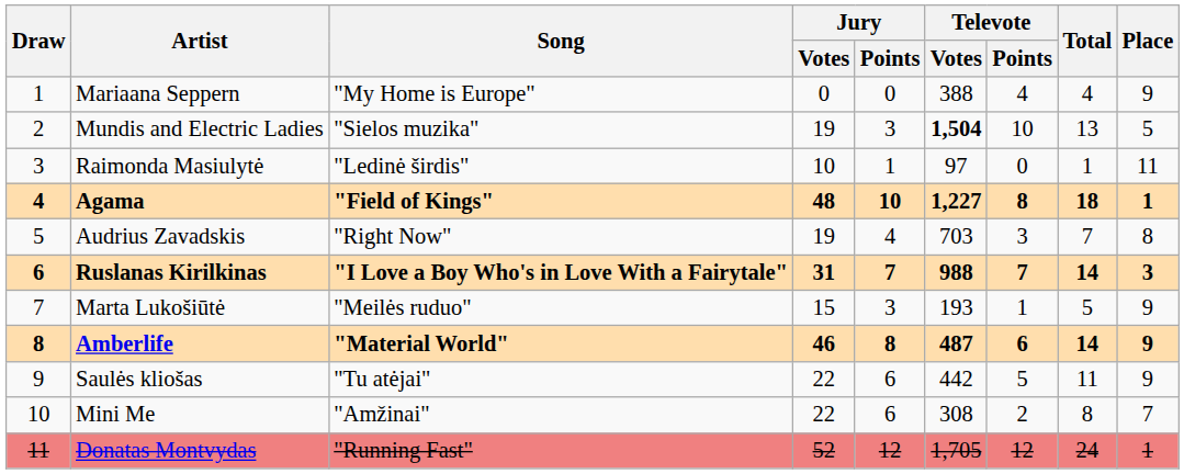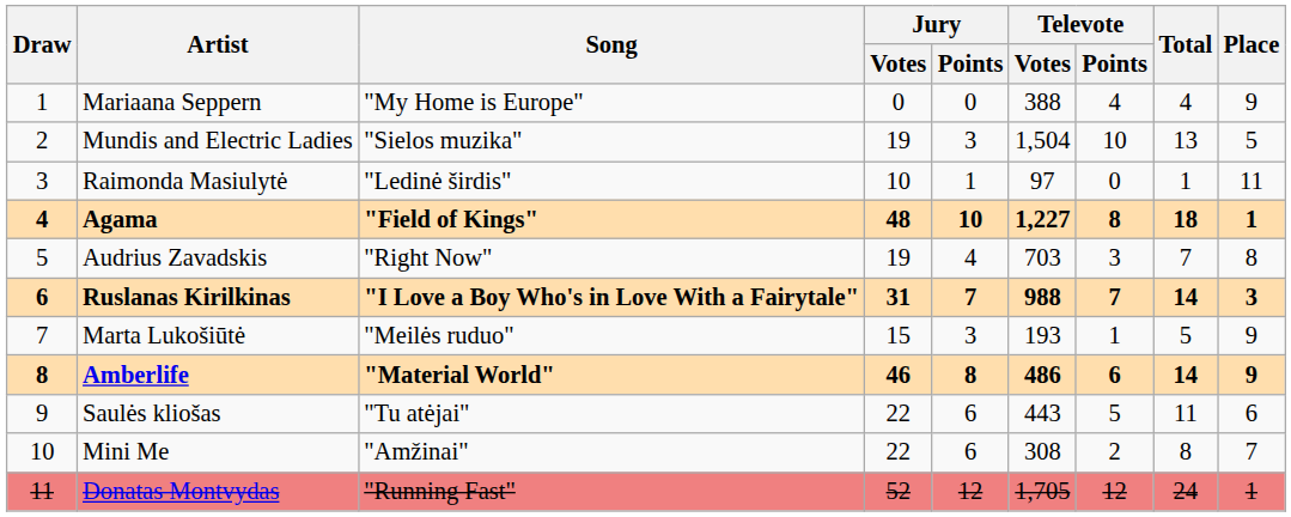Mundis and Electric Ladies | Televote / Votes: bold -> normal
Amberlife | Televote / Votes: 487 -> 486
Saulės kliošas | Televote / Votes: 442 -> 443
Saulės kliošas | Place: 9 -> 6
